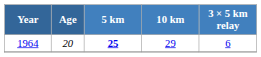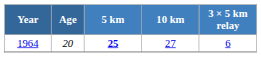1964 | 10 km: 29 -> 27
